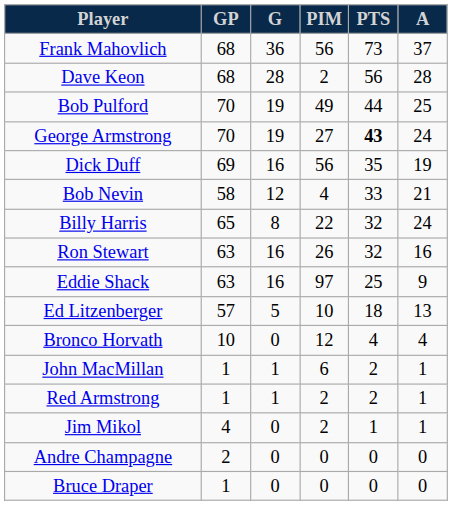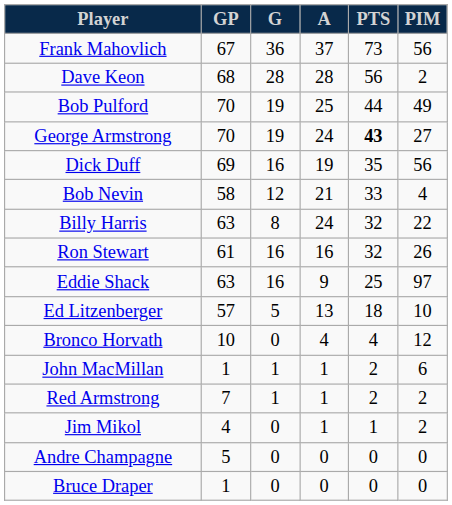columns swapped: A <-> PIM
Frank Mahovlich | GP: 68 -> 67
Billy Harris | GP: 65 -> 63
Ron Stewart | GP: 63 -> 61
Red Armstrong | GP: 1 -> 7
Andre Champagne | GP: 2 -> 5
